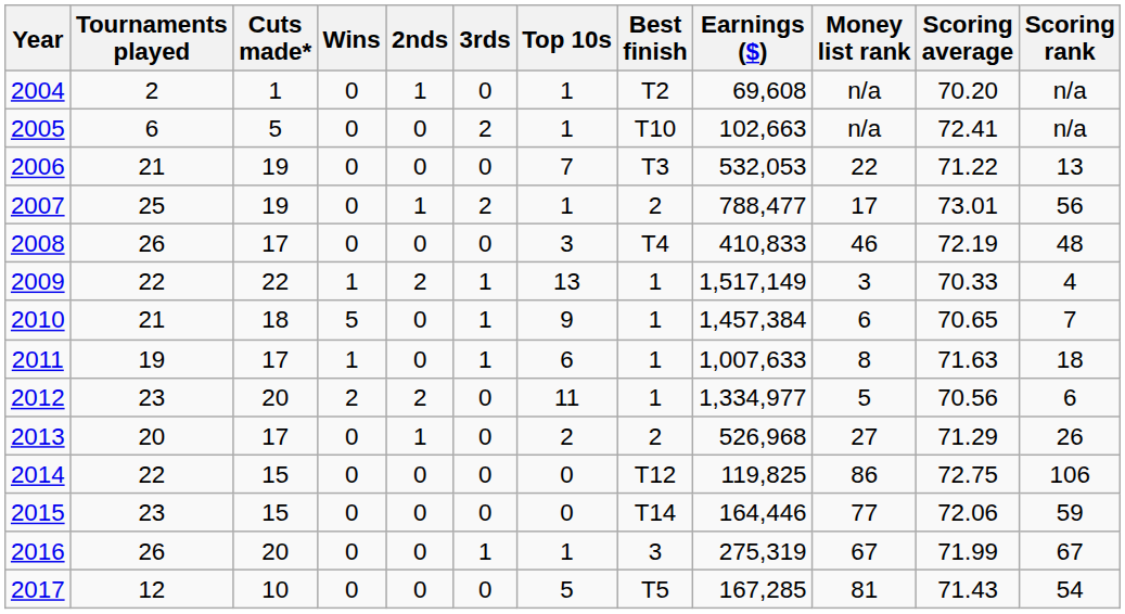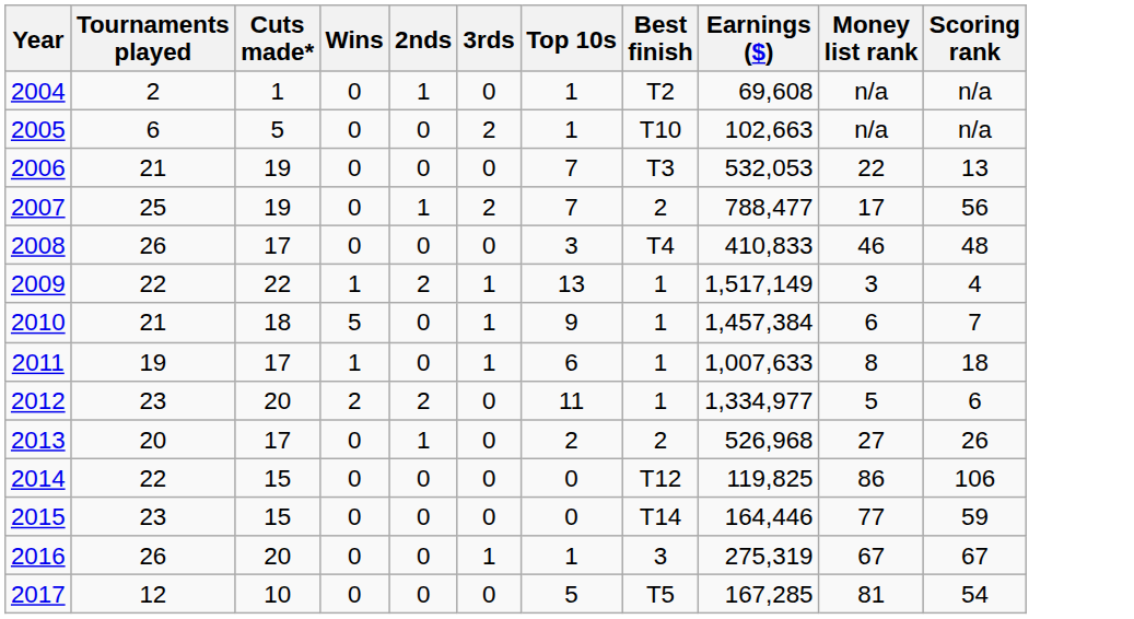- column: Scoring average | 70.20 | 72.41 | 71.22 | 73.01 | 72.19 | 70.33 | 70.65 | 71.63 | 70.56 | 71.29 | 72.75 | 72.06 | 71.99 | 71.43
2007 | Top 10s: 1 -> 7
